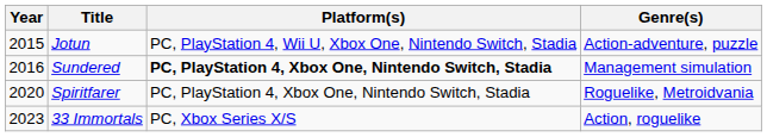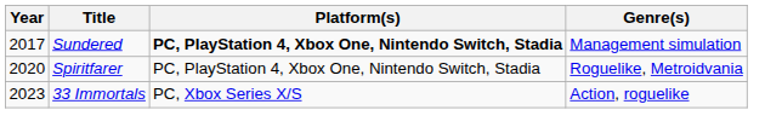- row: 2015 | Jotun | PC, PlayStation 4, Wii U, Xbox One, Nintendo Switch, Stadia | Action-adventure, puzzle
Sundered | Year: 2016 -> 2017
